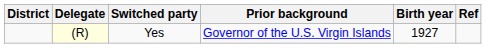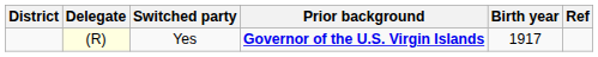Yes | Prior background: normal -> bold
Yes | Birth year: 1927 -> 1917
